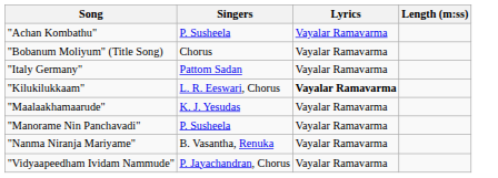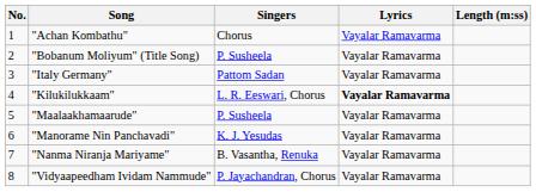+ column: No. | 1 | 2 | 3 | 4 | 5 | 6 | 7 | 8
"Achan Kombathu" | Singers: P. Susheela -> Chorus
"Bobanum Moliyum" (Title Song) | Singers: Chorus -> P. Susheela
"Maalaakhamaarude" | Singers: K. J. Yesudas -> P. Susheela
"Manorame Nin Panchavadi" | Singers: P. Susheela -> K. J. Yesudas
